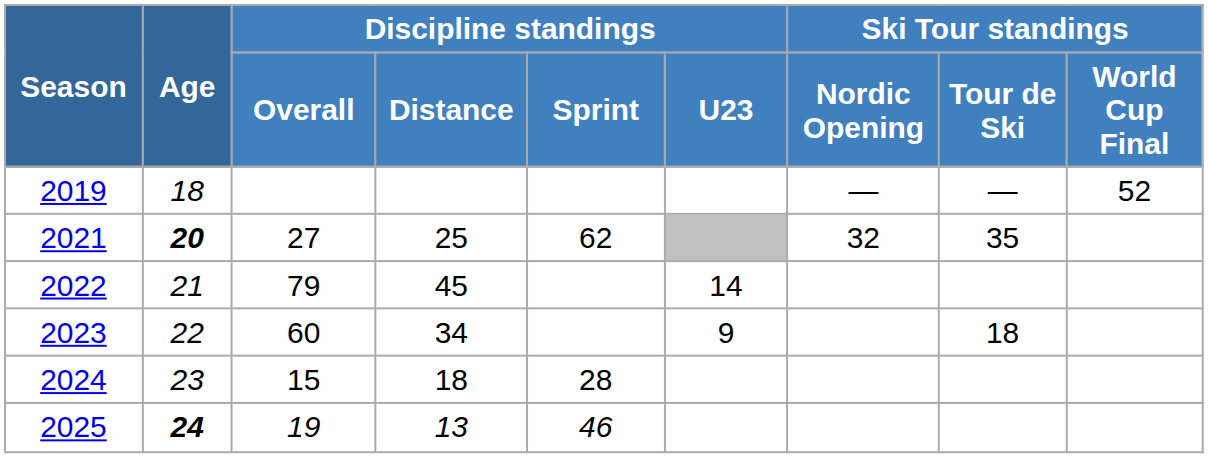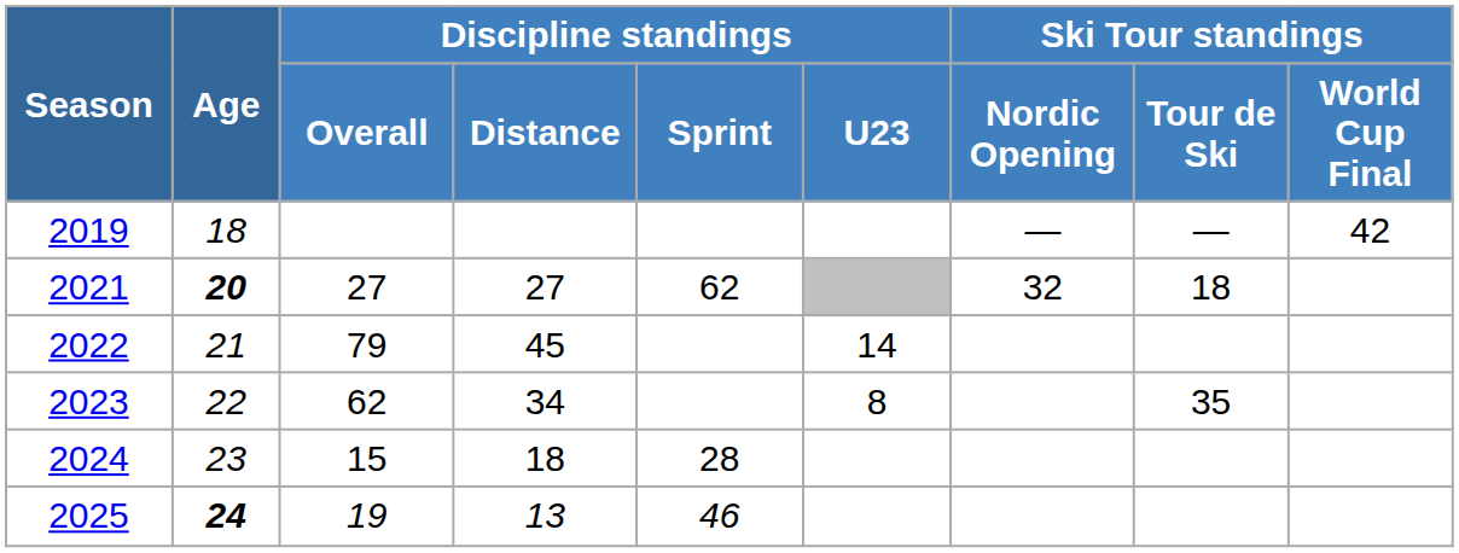2019 | Ski Tour standings / World Cup Final: 52 -> 42
2021 | Discipline standings / Distance: 25 -> 27
2021 | Ski Tour standings / Tour de Ski: 35 -> 18
2023 | Discipline standings / Overall: 60 -> 62
2023 | Discipline standings / U23: 9 -> 8
2023 | Ski Tour standings / Tour de Ski: 18 -> 35
